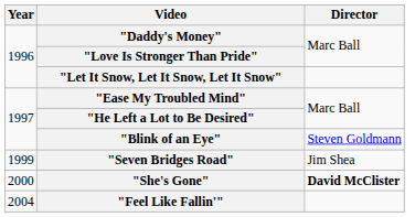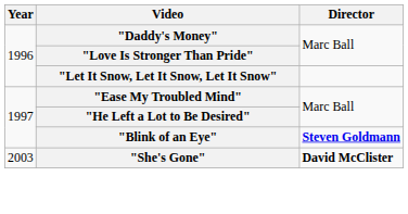"Blink of an Eye" | Director: normal -> bold
- row: 1999 | "Seven Bridges Road" | Jim Shea
"She's Gone" | Year: 2000 -> 2003
- row: 2004 | "Feel Like Fallin'"
